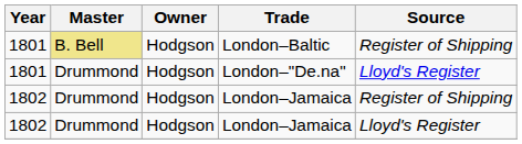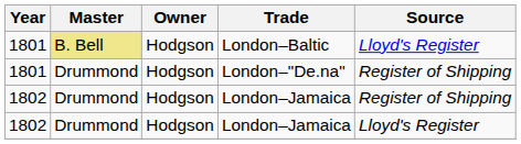London–Baltic | Source: Register of Shipping -> Lloyd's Register
London–"De.na" | Source: Lloyd's Register -> Register of Shipping
